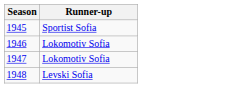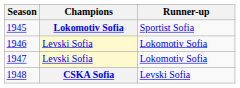+ column: Champions | Lokomotiv Sofia | Levski Sofia | Levski Sofia | CSKA Sofia
